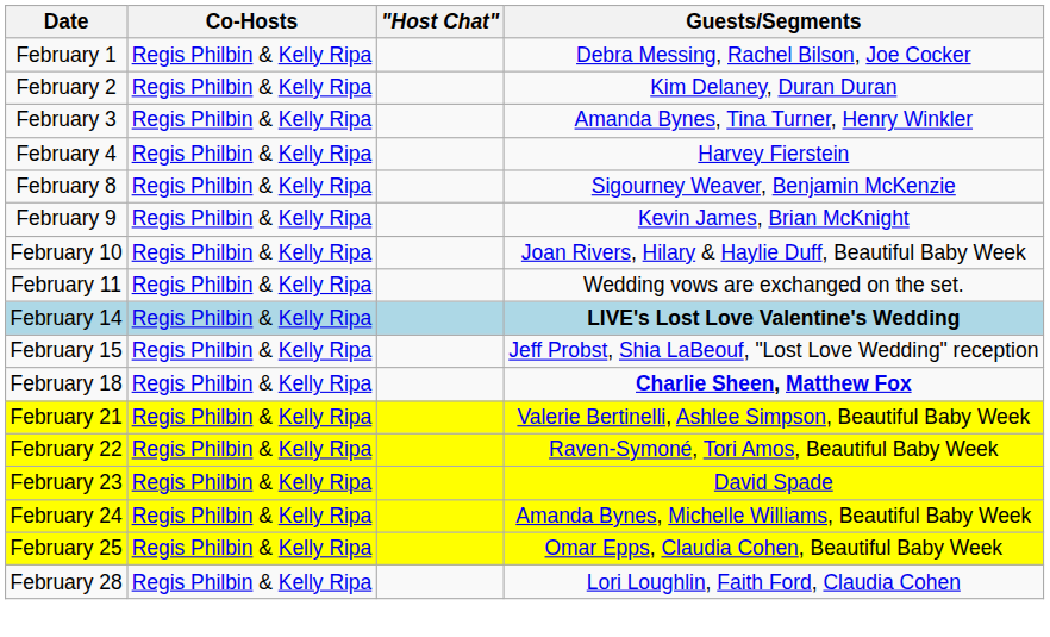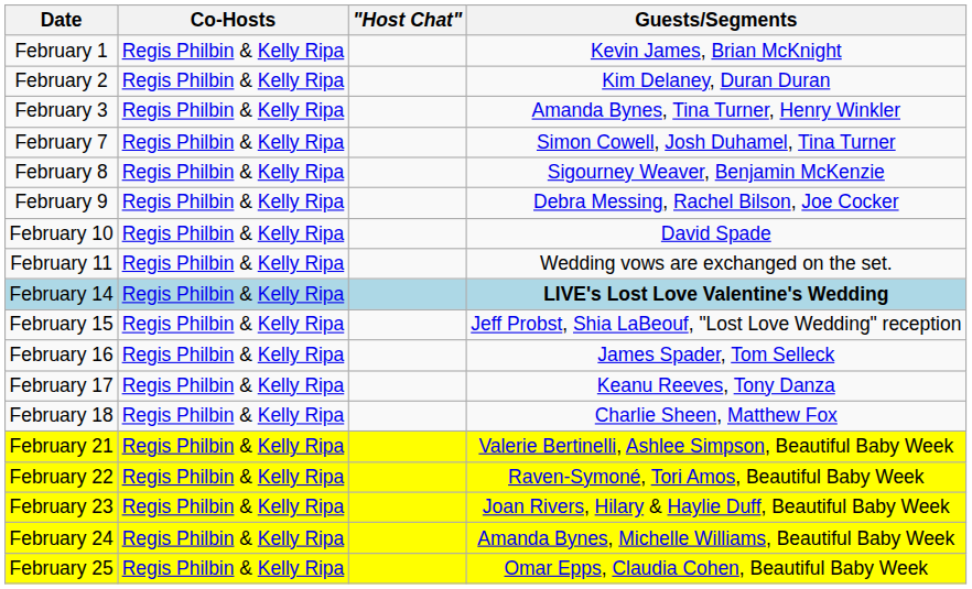February 1 | Guests/Segments: Debra Messing, Rachel Bilson, Joe Cocker -> Kevin James, Brian McKnight
- row: February 4 | Regis Philbin & Kelly Ripa | Harvey Fierstein
+ row: February 7 | Regis Philbin & Kelly Ripa | Simon Cowell, Josh Duhamel, Tina Turner
February 9 | Guests/Segments: Kevin James, Brian McKnight -> Debra Messing, Rachel Bilson, Joe Cocker
February 10 | Guests/Segments: Joan Rivers, Hilary & Haylie Duff, Beautiful Baby Week -> David Spade
+ row: February 16 | Regis Philbin & Kelly Ripa | James Spader, Tom Selleck
+ row: February 17 | Regis Philbin & Kelly Ripa | Keanu Reeves, Tony Danza
February 18 | Guests/Segments: bold -> normal
February 23 | Guests/Segments: David Spade -> Joan Rivers, Hilary & Haylie Duff, Beautiful Baby Week
- row: February 28 | Regis Philbin & Kelly Ripa | Lori Loughlin, Faith Ford, Claudia Cohen
